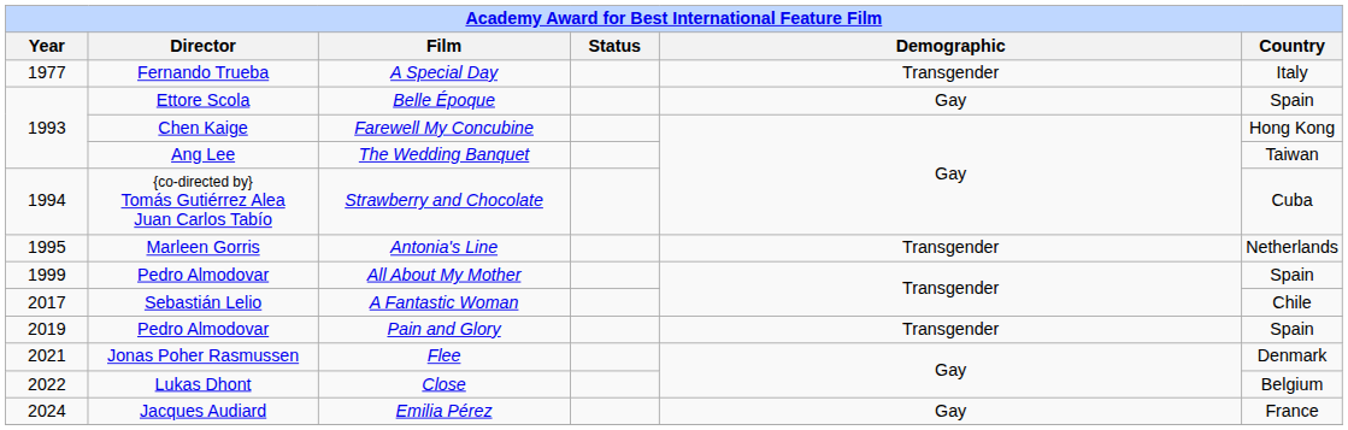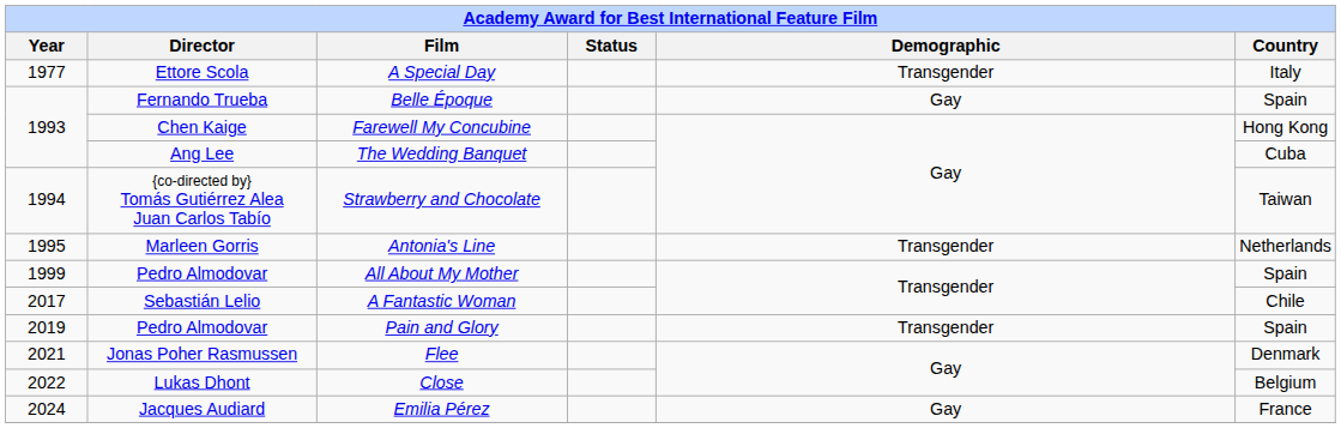A Special Day | Director: Fernando Trueba -> Ettore Scola
Belle Époque | Director: Ettore Scola -> Fernando Trueba
The Wedding Banquet | Country: Taiwan -> Cuba
Strawberry and Chocolate | Country: Cuba -> Taiwan
